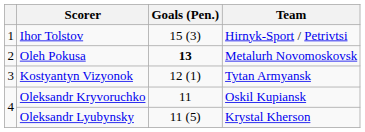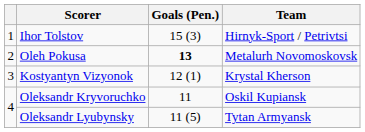Kostyantyn Vizyonok | Team: Tytan Armyansk -> Krystal Kherson
Oleksandr Lyubynsky | Team: Krystal Kherson -> Tytan Armyansk
